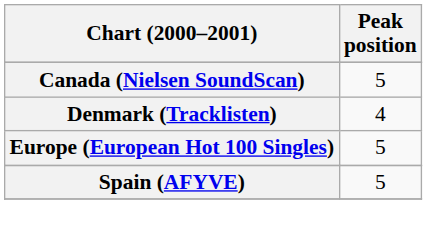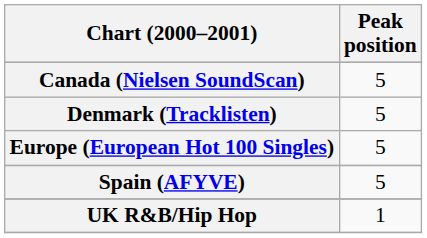Denmark (Tracklisten) | Peak position: 4 -> 5
+ row: UK R&B/Hip Hop | 1
